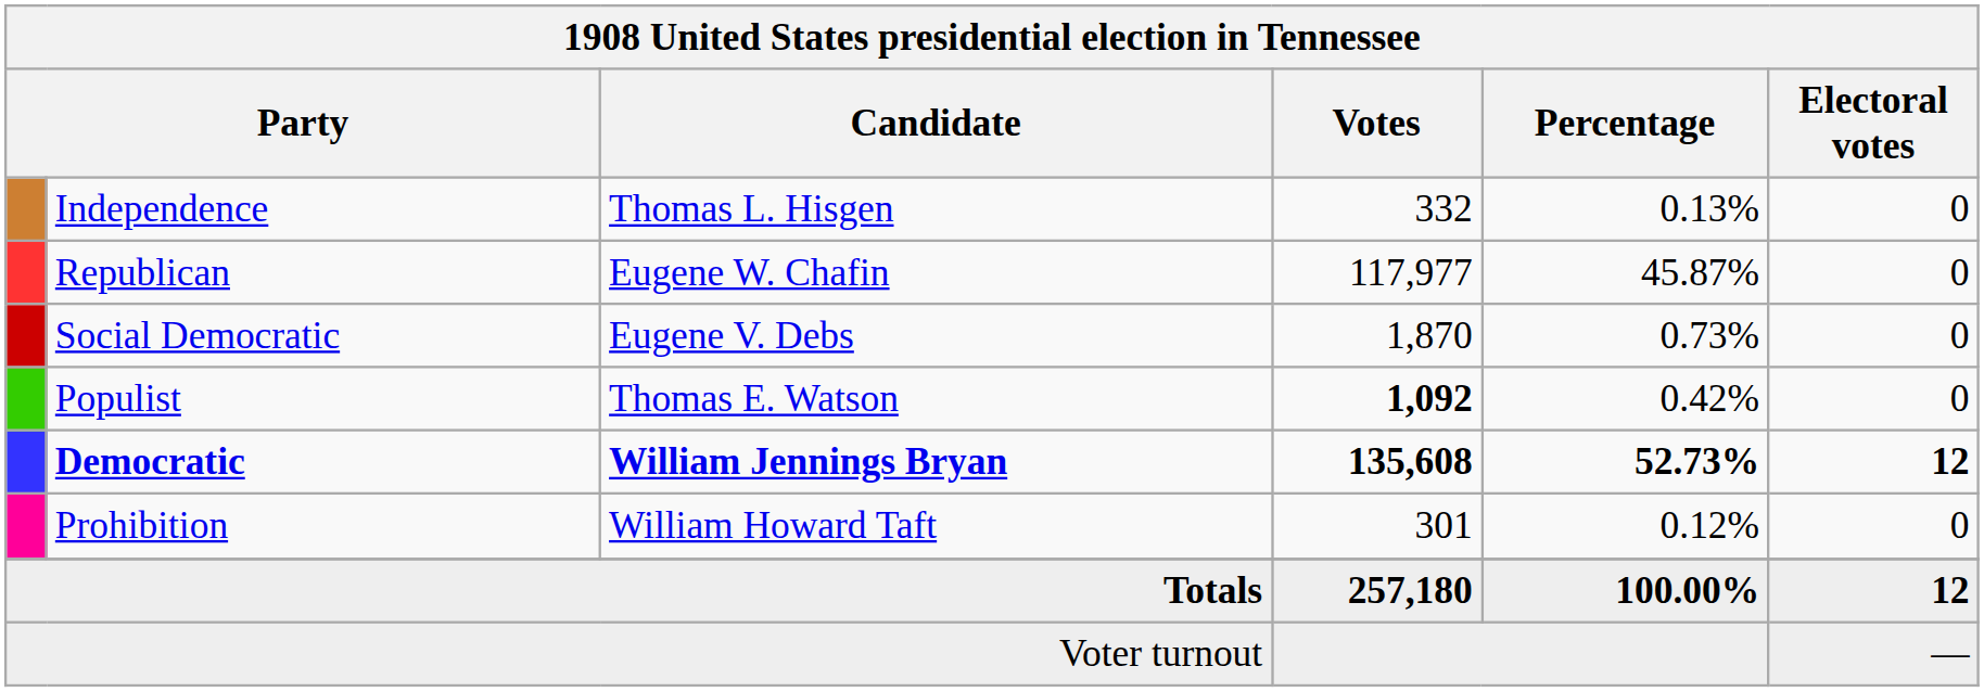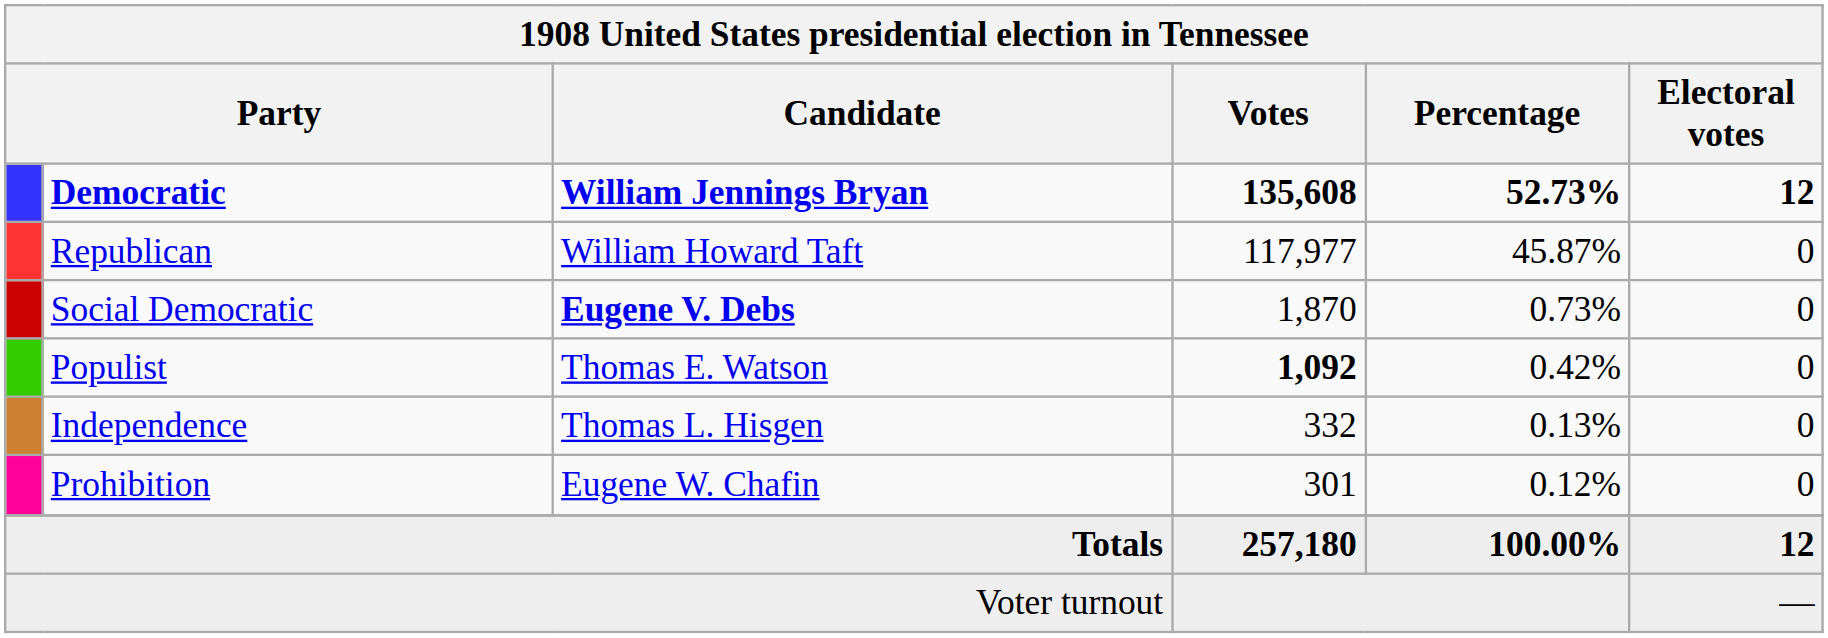rows swapped: Democratic <-> Independence
Republican | Candidate: Eugene W. Chafin -> William Howard Taft
Social Democratic | Candidate: normal -> bold
Prohibition | Candidate: William Howard Taft -> Eugene W. Chafin
